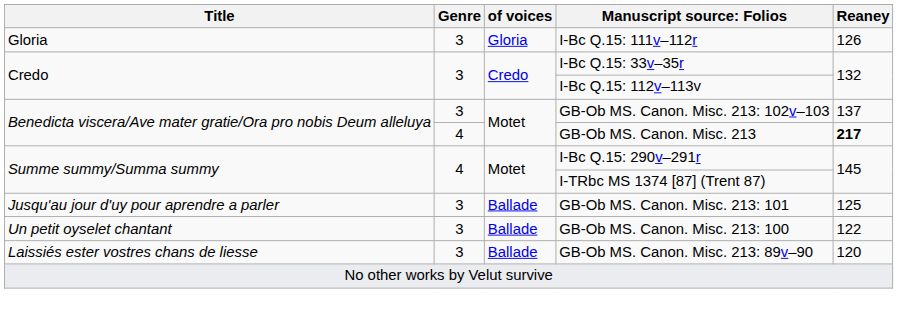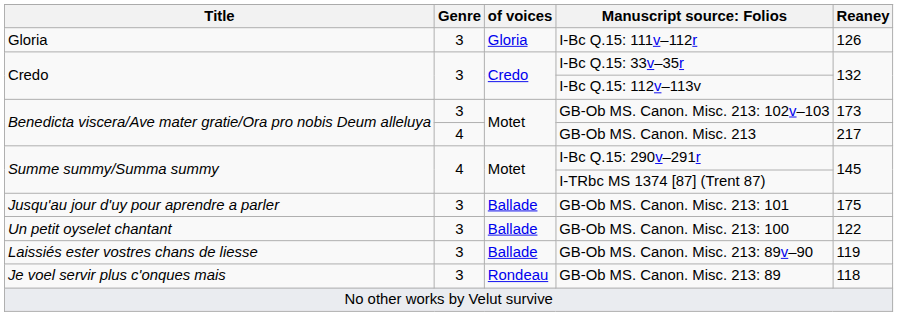GB-Ob MS. Canon. Misc. 213: 102v–103 | Reaney: 137 -> 173
GB-Ob MS. Canon. Misc. 213 | Reaney: bold -> normal
GB-Ob MS. Canon. Misc. 213: 101 | Reaney: 125 -> 175
GB-Ob MS. Canon. Misc. 213: 89v–90 | Reaney: 120 -> 119
+ row: Je voel servir plus c'onques mais | 3 | Rondeau | GB-Ob MS. Canon. Misc. 213: 89 | 118
